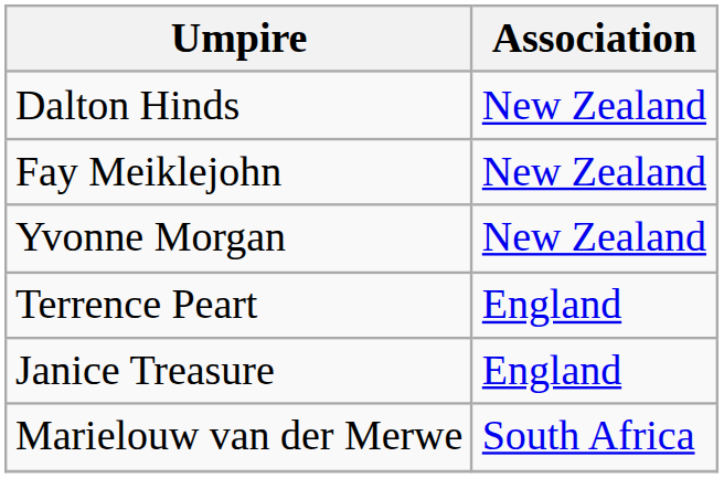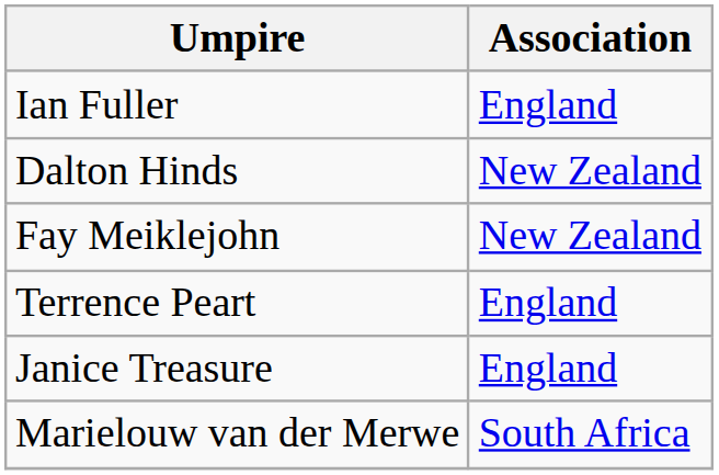+ row: Ian Fuller | England
- row: Yvonne Morgan | New Zealand
